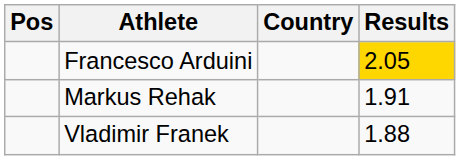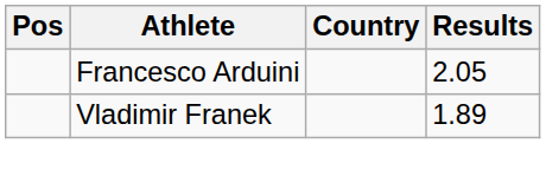Francesco Arduini | Results: gold background -> no background
- row: Markus Rehak | 1.91
Vladimir Franek | Results: 1.88 -> 1.89
